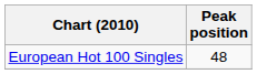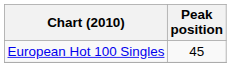European Hot 100 Singles | Peak position: 48 -> 45
